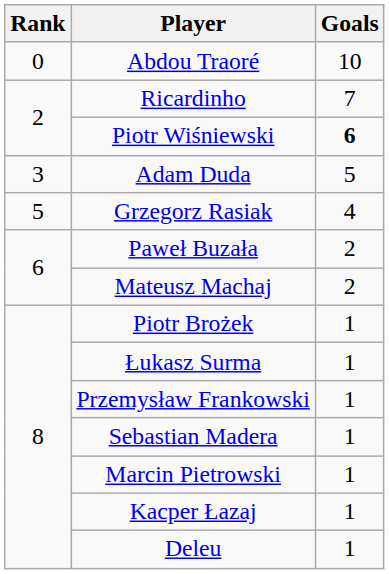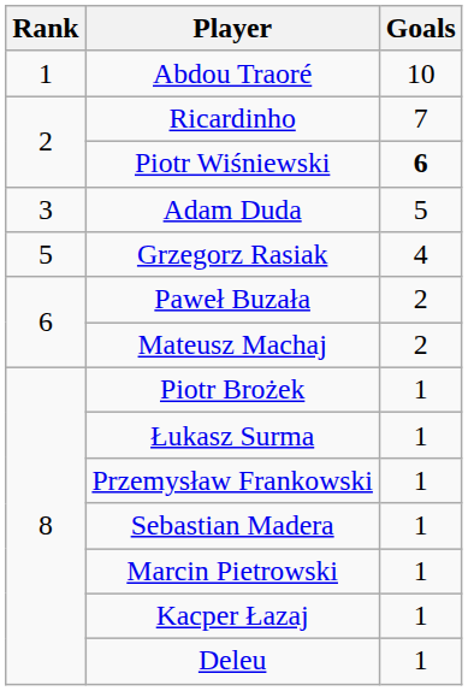Abdou Traoré | Rank: 0 -> 1
